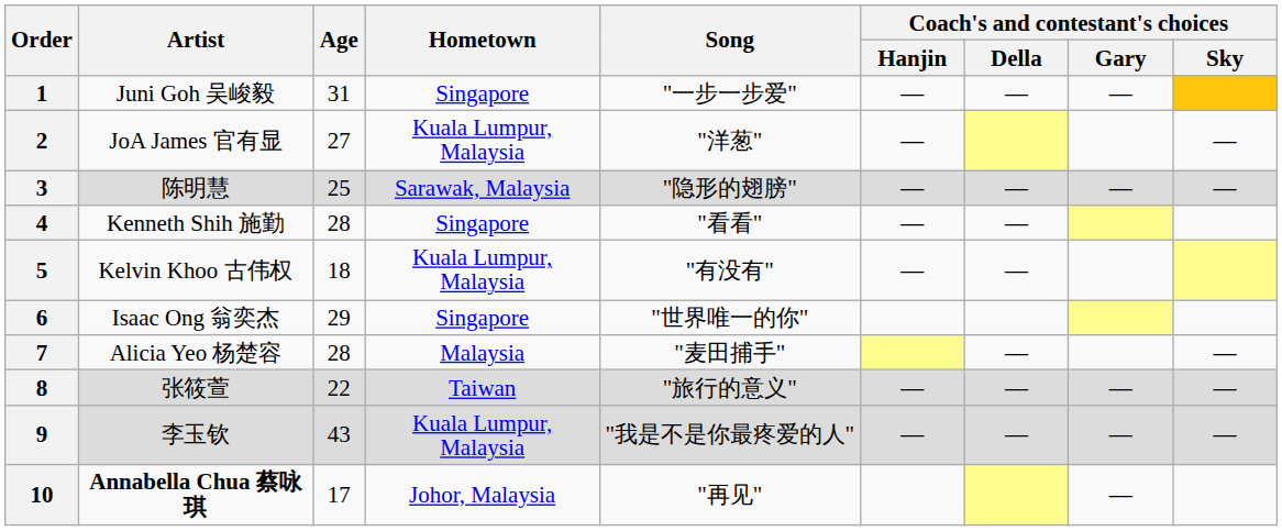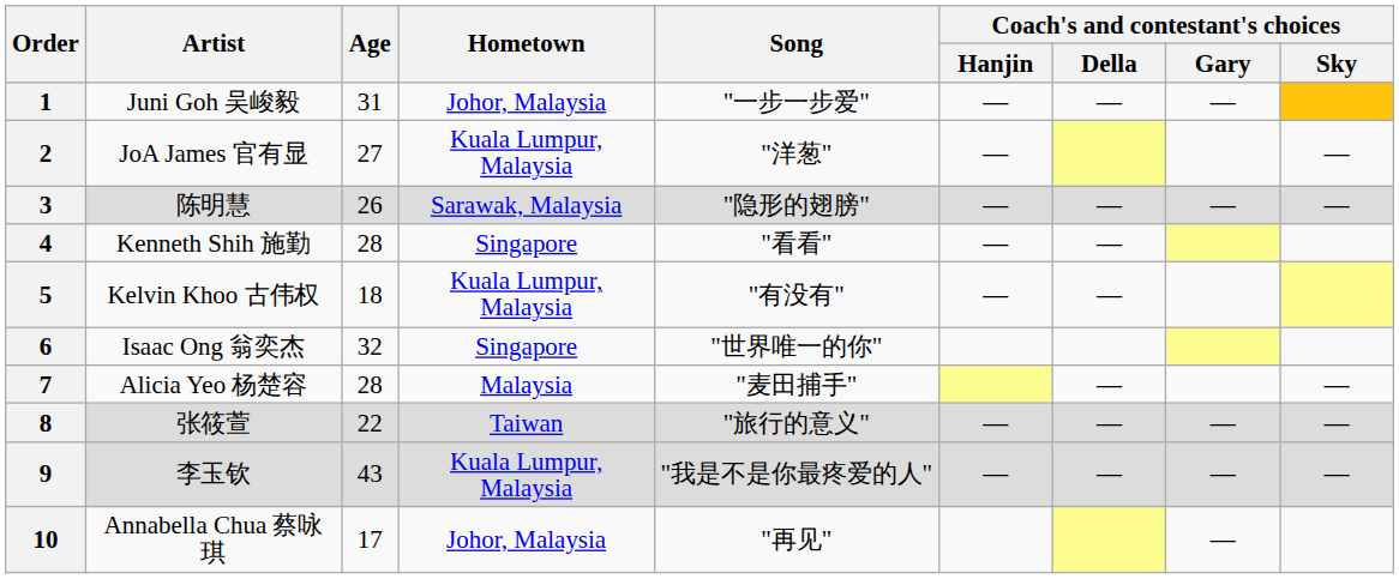1 | Hometown: Singapore -> Johor, Malaysia
3 | Age: 25 -> 26
6 | Age: 29 -> 32
10 | Artist: bold -> normal
